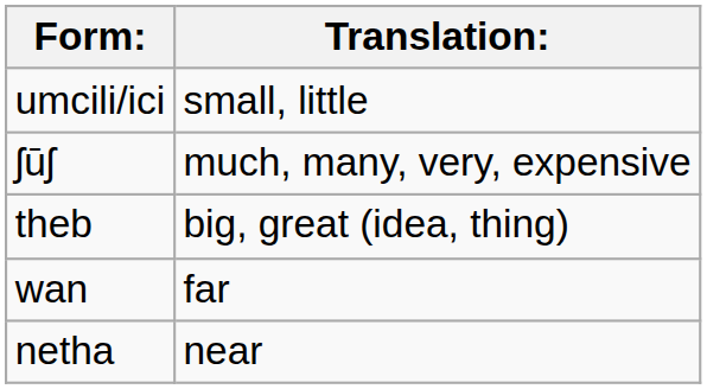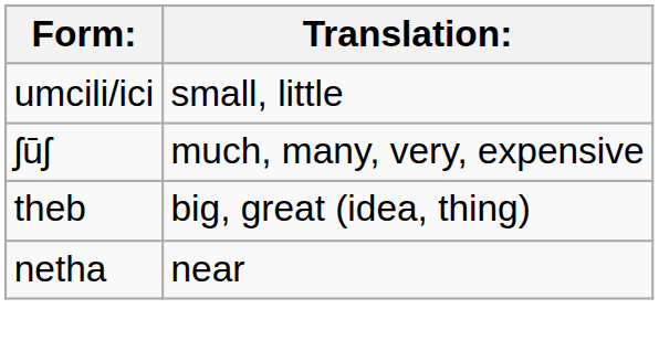- row: wan | far
